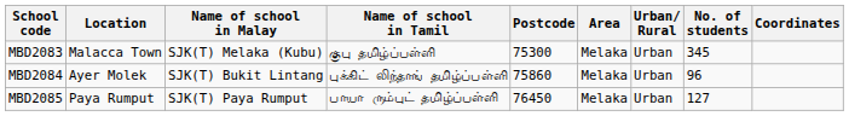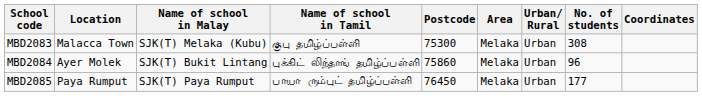MBD2083 | No. of students: 345 -> 308
MBD2085 | No. of students: 127 -> 177
